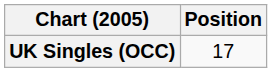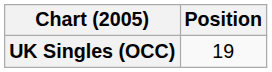UK Singles (OCC) | Position: 17 -> 19
